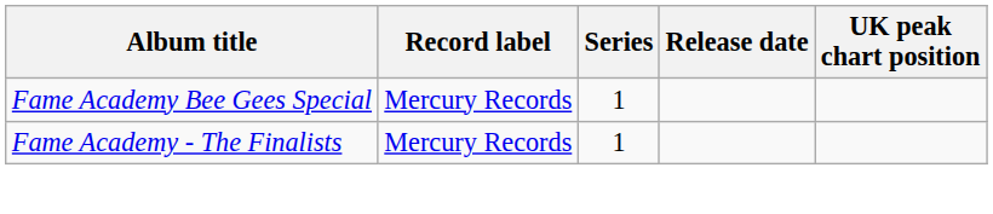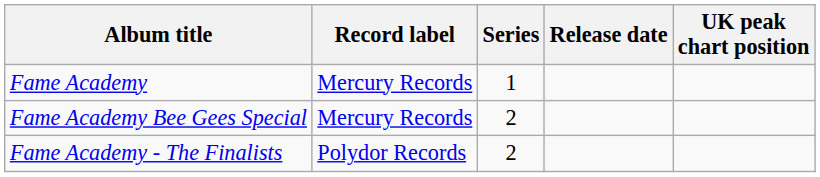+ row: Fame Academy | Mercury Records | 1
Fame Academy Bee Gees Special | Series: 1 -> 2
Fame Academy - The Finalists | Record label: Mercury Records -> Polydor Records
Fame Academy - The Finalists | Series: 1 -> 2
